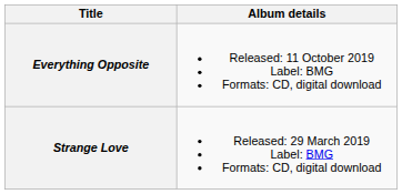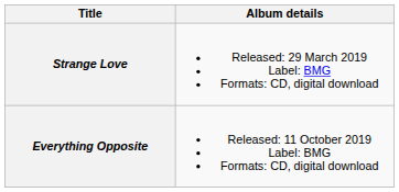rows swapped: Strange Love <-> Everything Opposite
